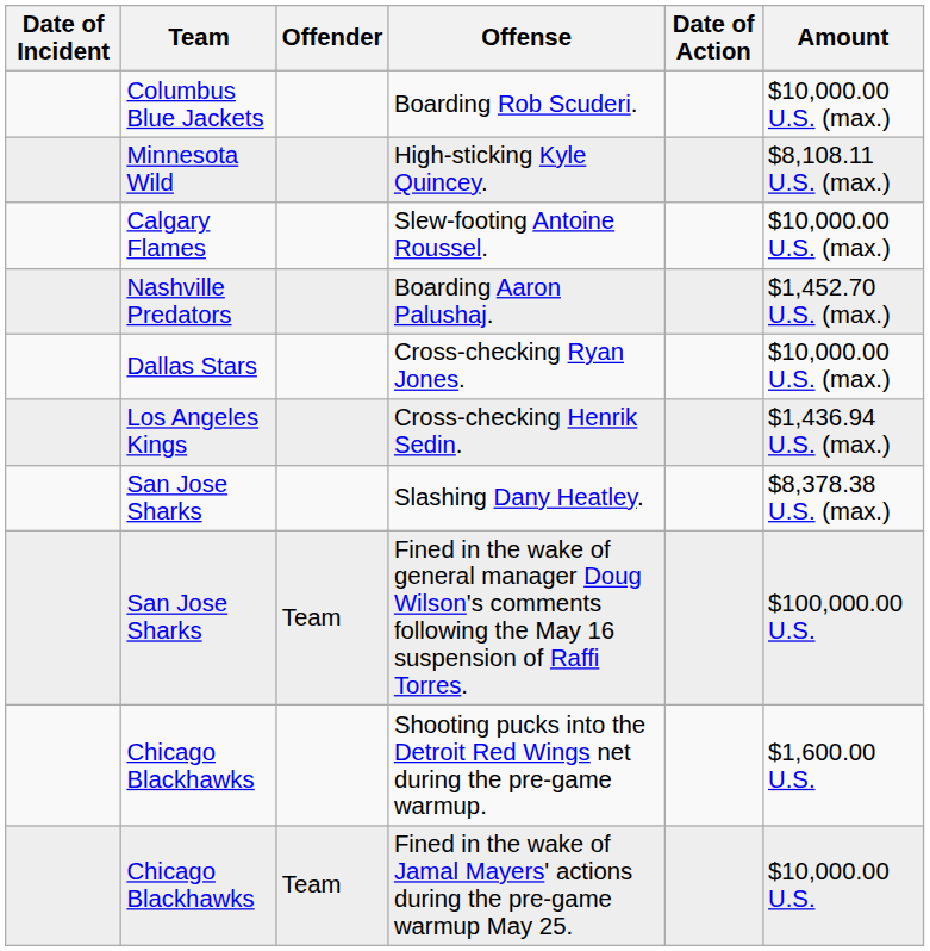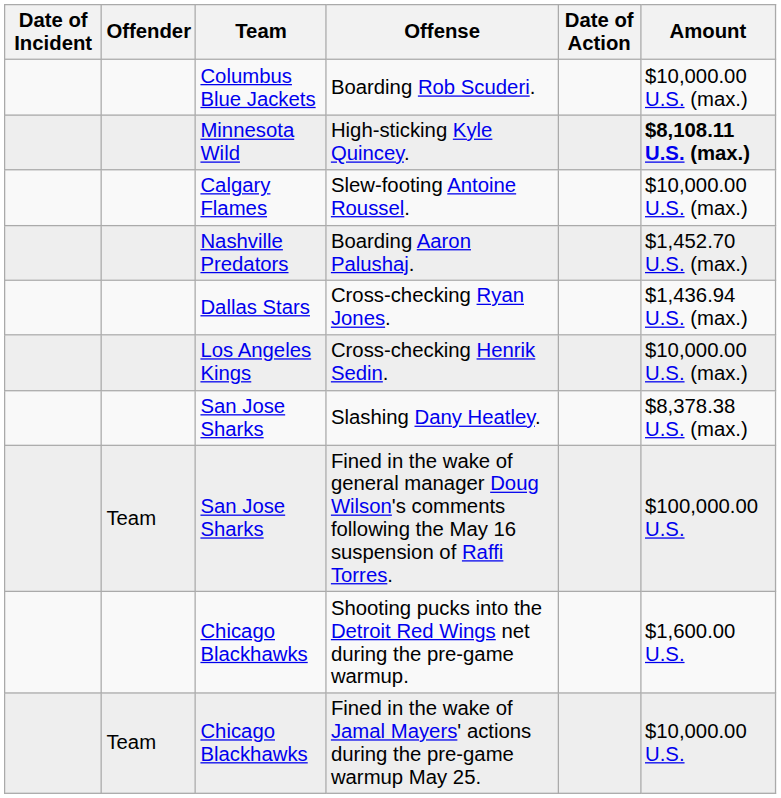columns swapped: Offender <-> Team
High-sticking Kyle Quincey. | Amount: normal -> bold
Cross-checking Ryan Jones. | Amount: $10,000.00 U.S. (max.) -> $1,436.94 U.S. (max.)
Cross-checking Henrik Sedin. | Amount: $1,436.94 U.S. (max.) -> $10,000.00 U.S. (max.)
